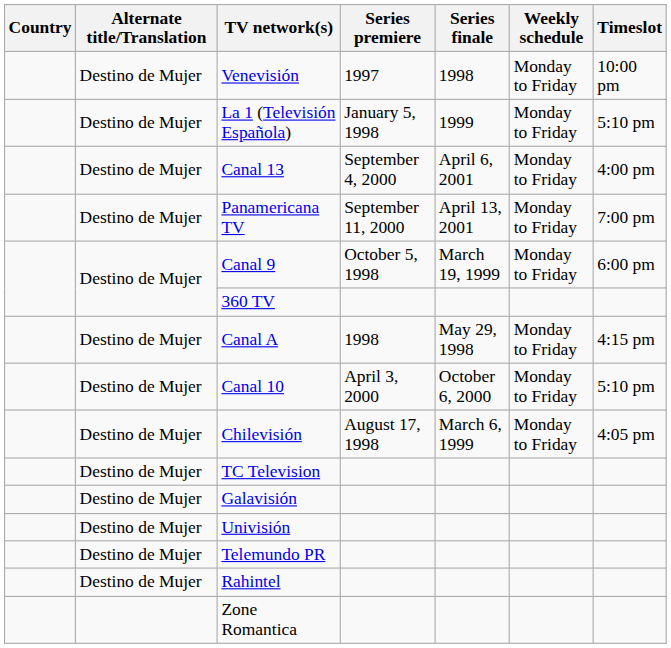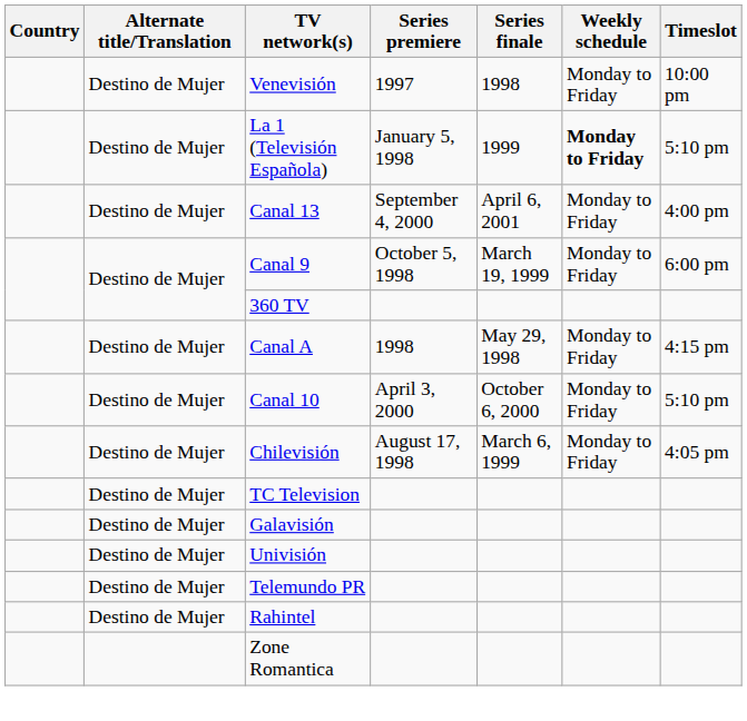La 1 (Televisión Española) | Weekly schedule: normal -> bold
- row: Destino de Mujer | Panamericana TV | September 11, 2000 | April 13, 2001 | Monday to Friday | 7:00 pm
